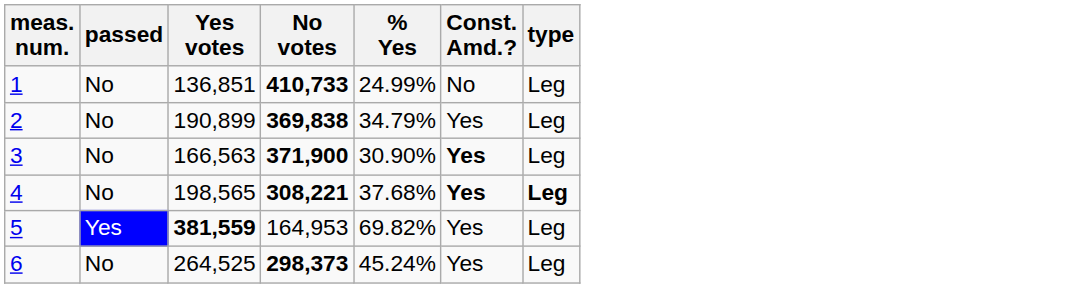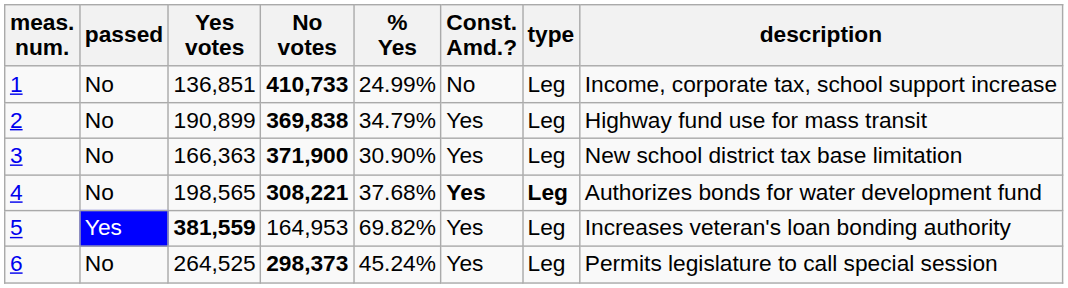+ column: description | Income, corporate tax, school support increase | Highway fund use for mass transit | New school district tax base limitation | Authorizes bonds for water development fund | Increases veteran's loan bonding authority | Permits legislature to call special session
3 | Yes votes: 166,563 -> 166,363
3 | Const. Amd.?: bold -> normal
